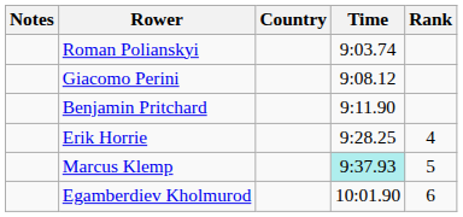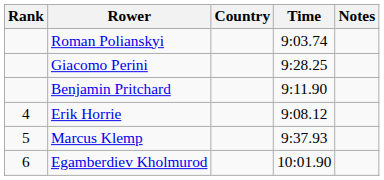columns swapped: Rank <-> Notes
Giacomo Perini | Time: 9:08.12 -> 9:28.25
Erik Horrie | Time: 9:28.25 -> 9:08.12
Marcus Klemp | Time: paleturquoise background -> no background
